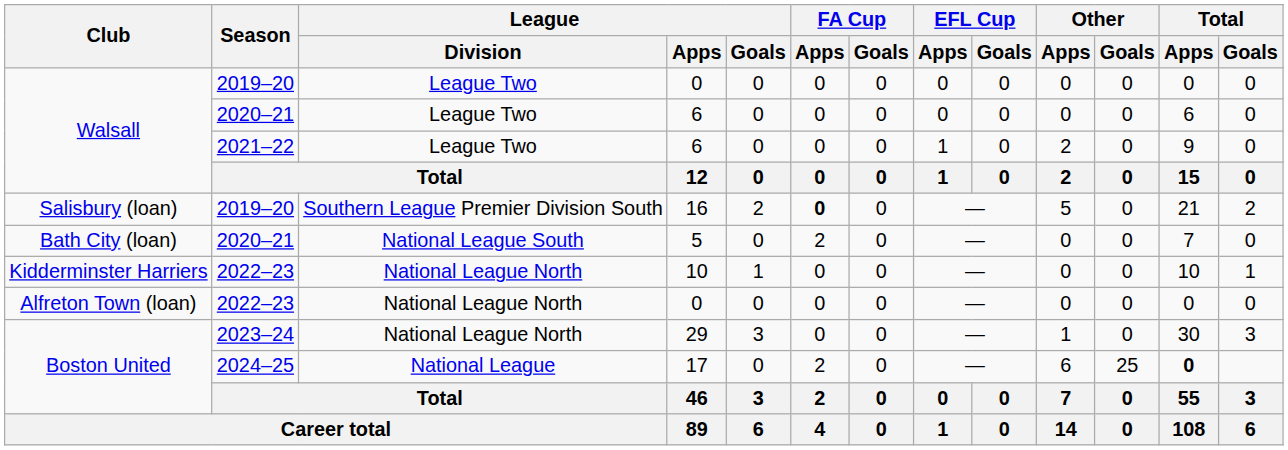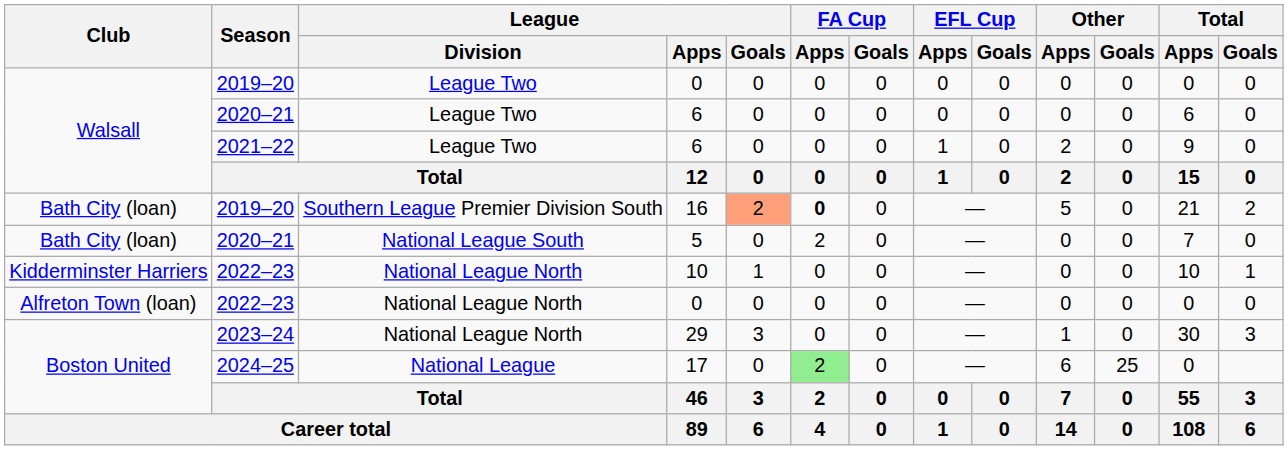16 | Club: Salisbury (loan) -> Bath City (loan)
16 | League / Goals: no background -> lightsalmon background
17 | FA Cup / Apps: no background -> lightgreen background
17 | Total / Apps: bold -> normal
